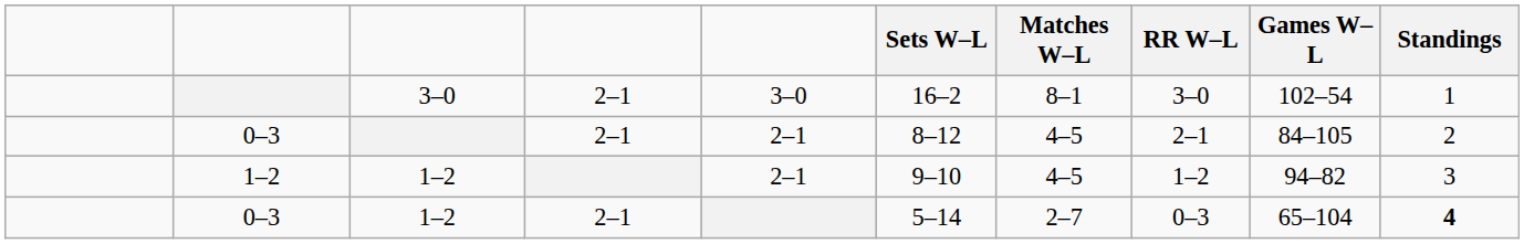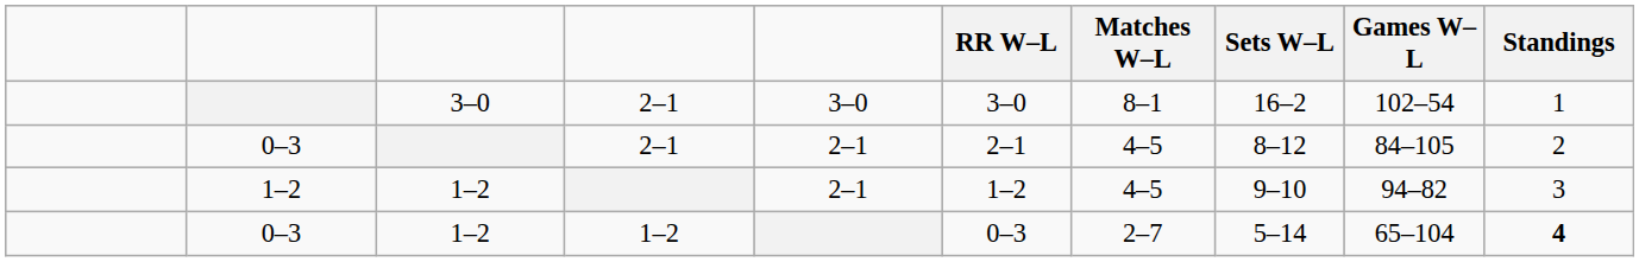columns swapped: RR W–L <-> Sets W–L
0–3 / 1–2 | column 4: 2–1 -> 1–2
